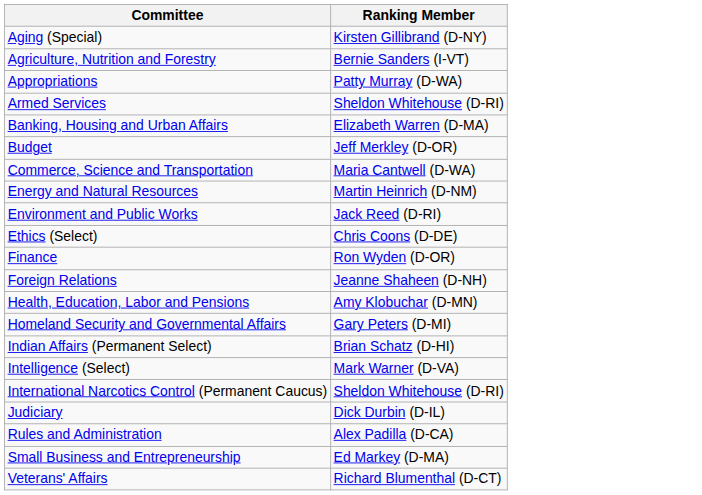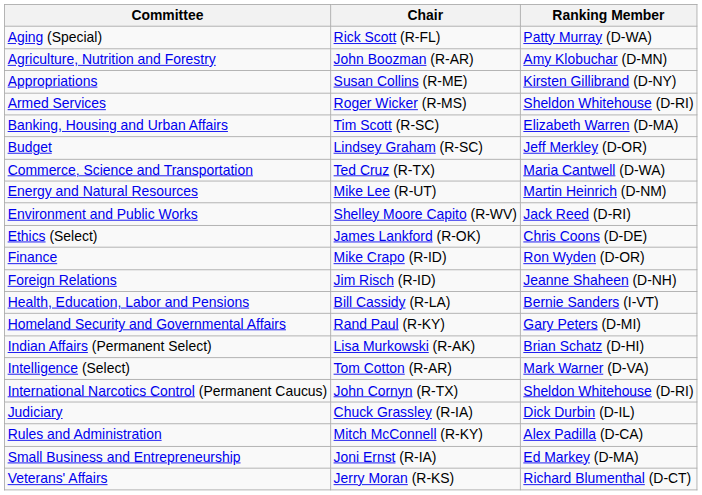+ column: Chair | Rick Scott (R-FL) | John Boozman (R-AR) | Susan Collins (R-ME) | Roger Wicker (R-MS) | Tim Scott (R-SC) | Lindsey Graham (R-SC) | Ted Cruz (R-TX) | Mike Lee (R-UT) | Shelley Moore Capito (R-WV) | James Lankford (R-OK) | Mike Crapo (R-ID) | Jim Risch (R-ID) | Bill Cassidy (R-LA) | Rand Paul (R-KY) | Lisa Murkowski (R-AK) | Tom Cotton (R-AR) | John Cornyn (R-TX) | Chuck Grassley (R-IA) | Mitch McConnell (R-KY) | Joni Ernst (R-IA) | Jerry Moran (R-KS)
Aging (Special) | Ranking Member: Kirsten Gillibrand (D-NY) -> Patty Murray (D-WA)
Agriculture, Nutrition and Forestry | Ranking Member: Bernie Sanders (I-VT) -> Amy Klobuchar (D-MN)
Appropriations | Ranking Member: Patty Murray (D-WA) -> Kirsten Gillibrand (D-NY)
Health, Education, Labor and Pensions | Ranking Member: Amy Klobuchar (D-MN) -> Bernie Sanders (I-VT)
